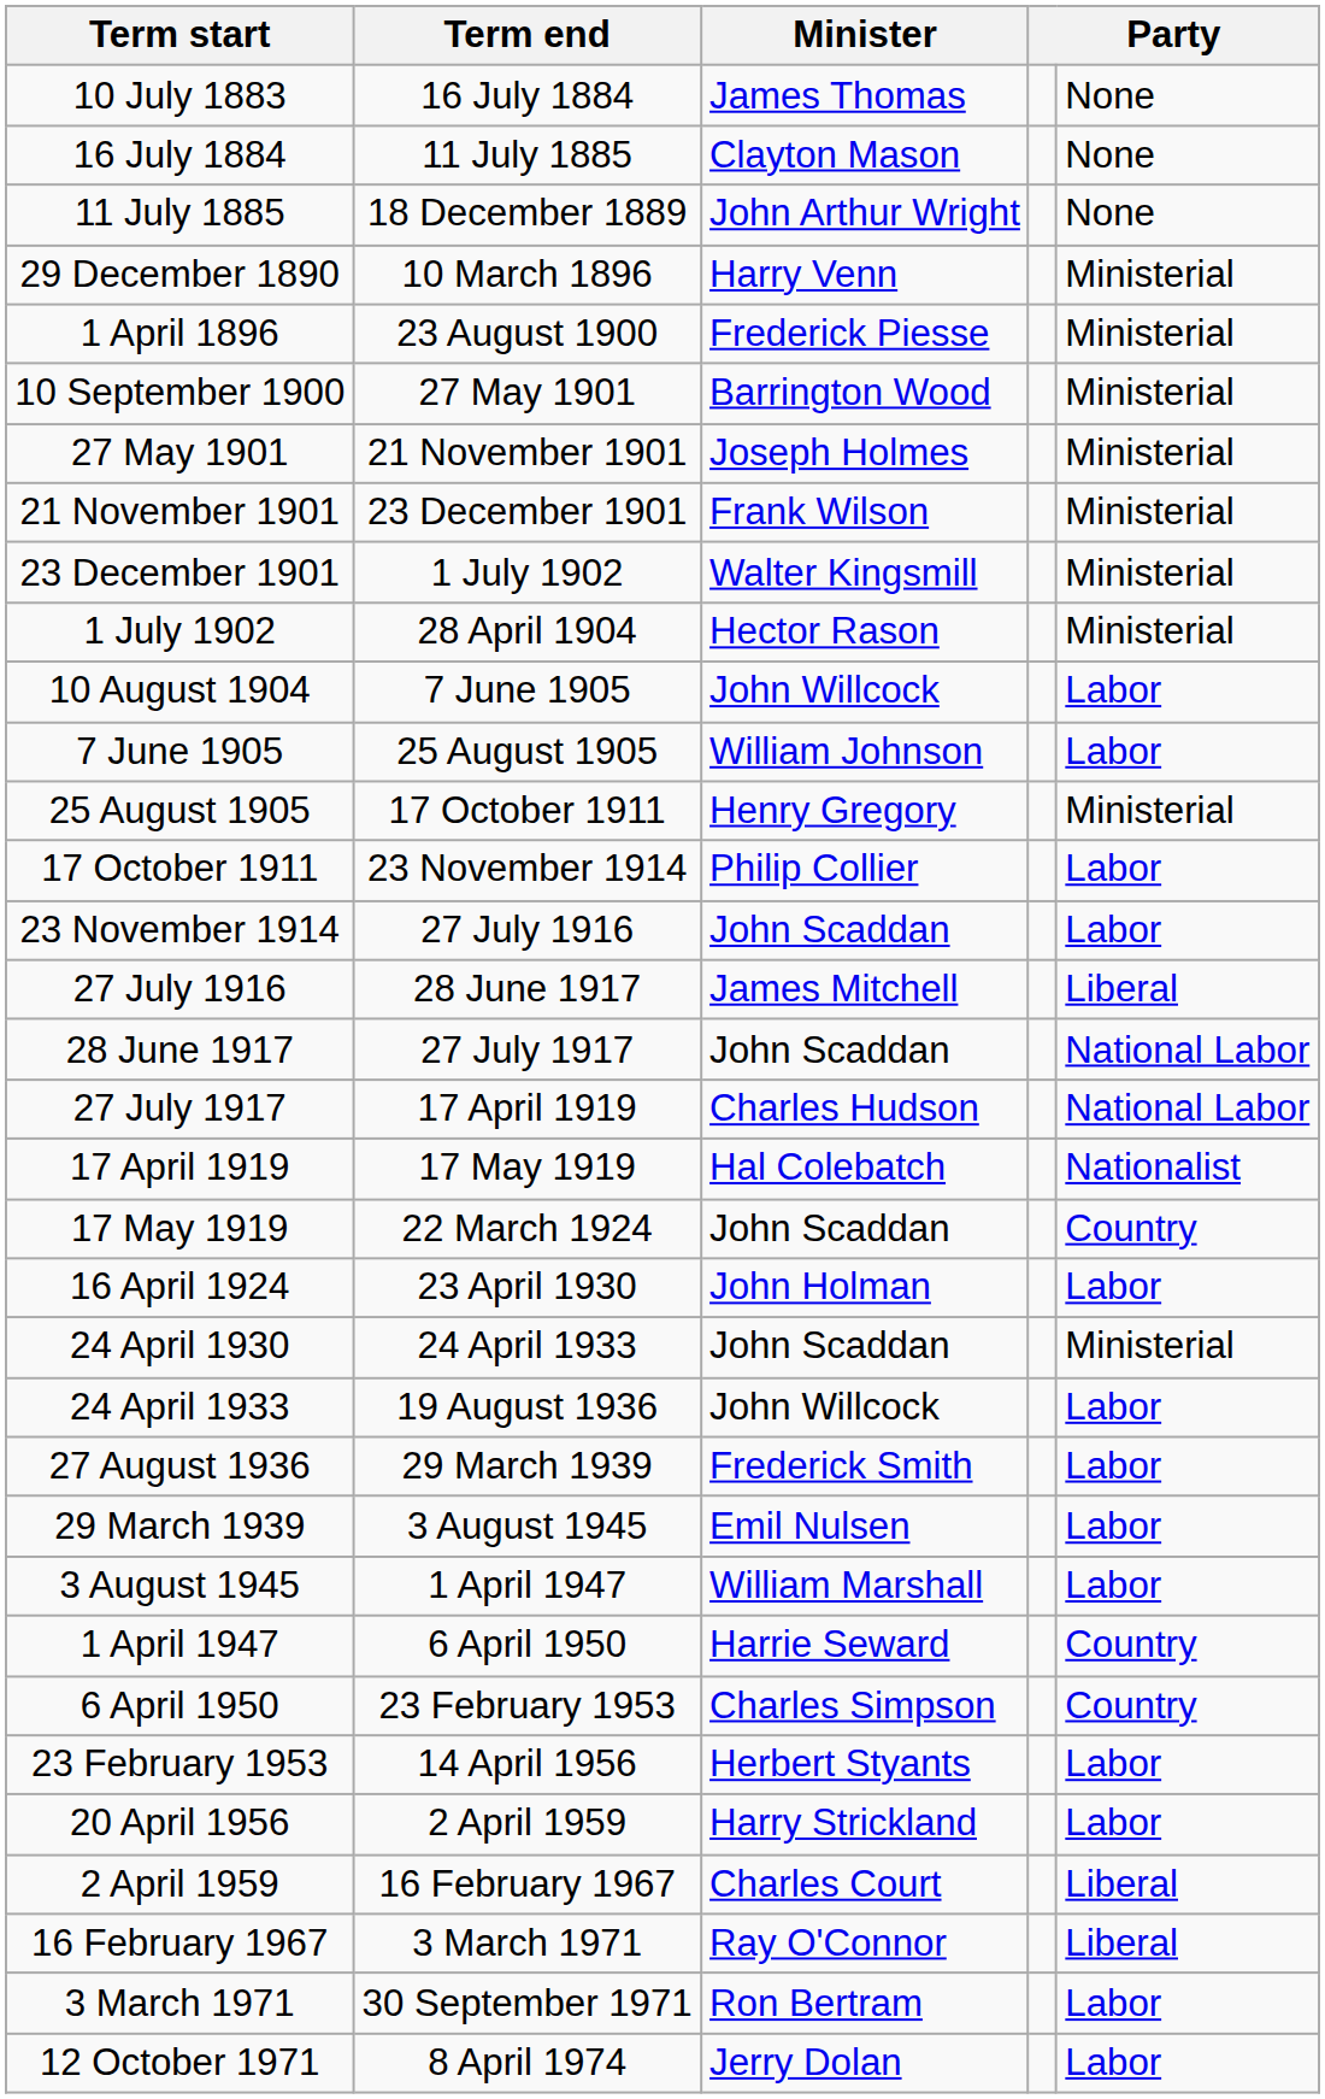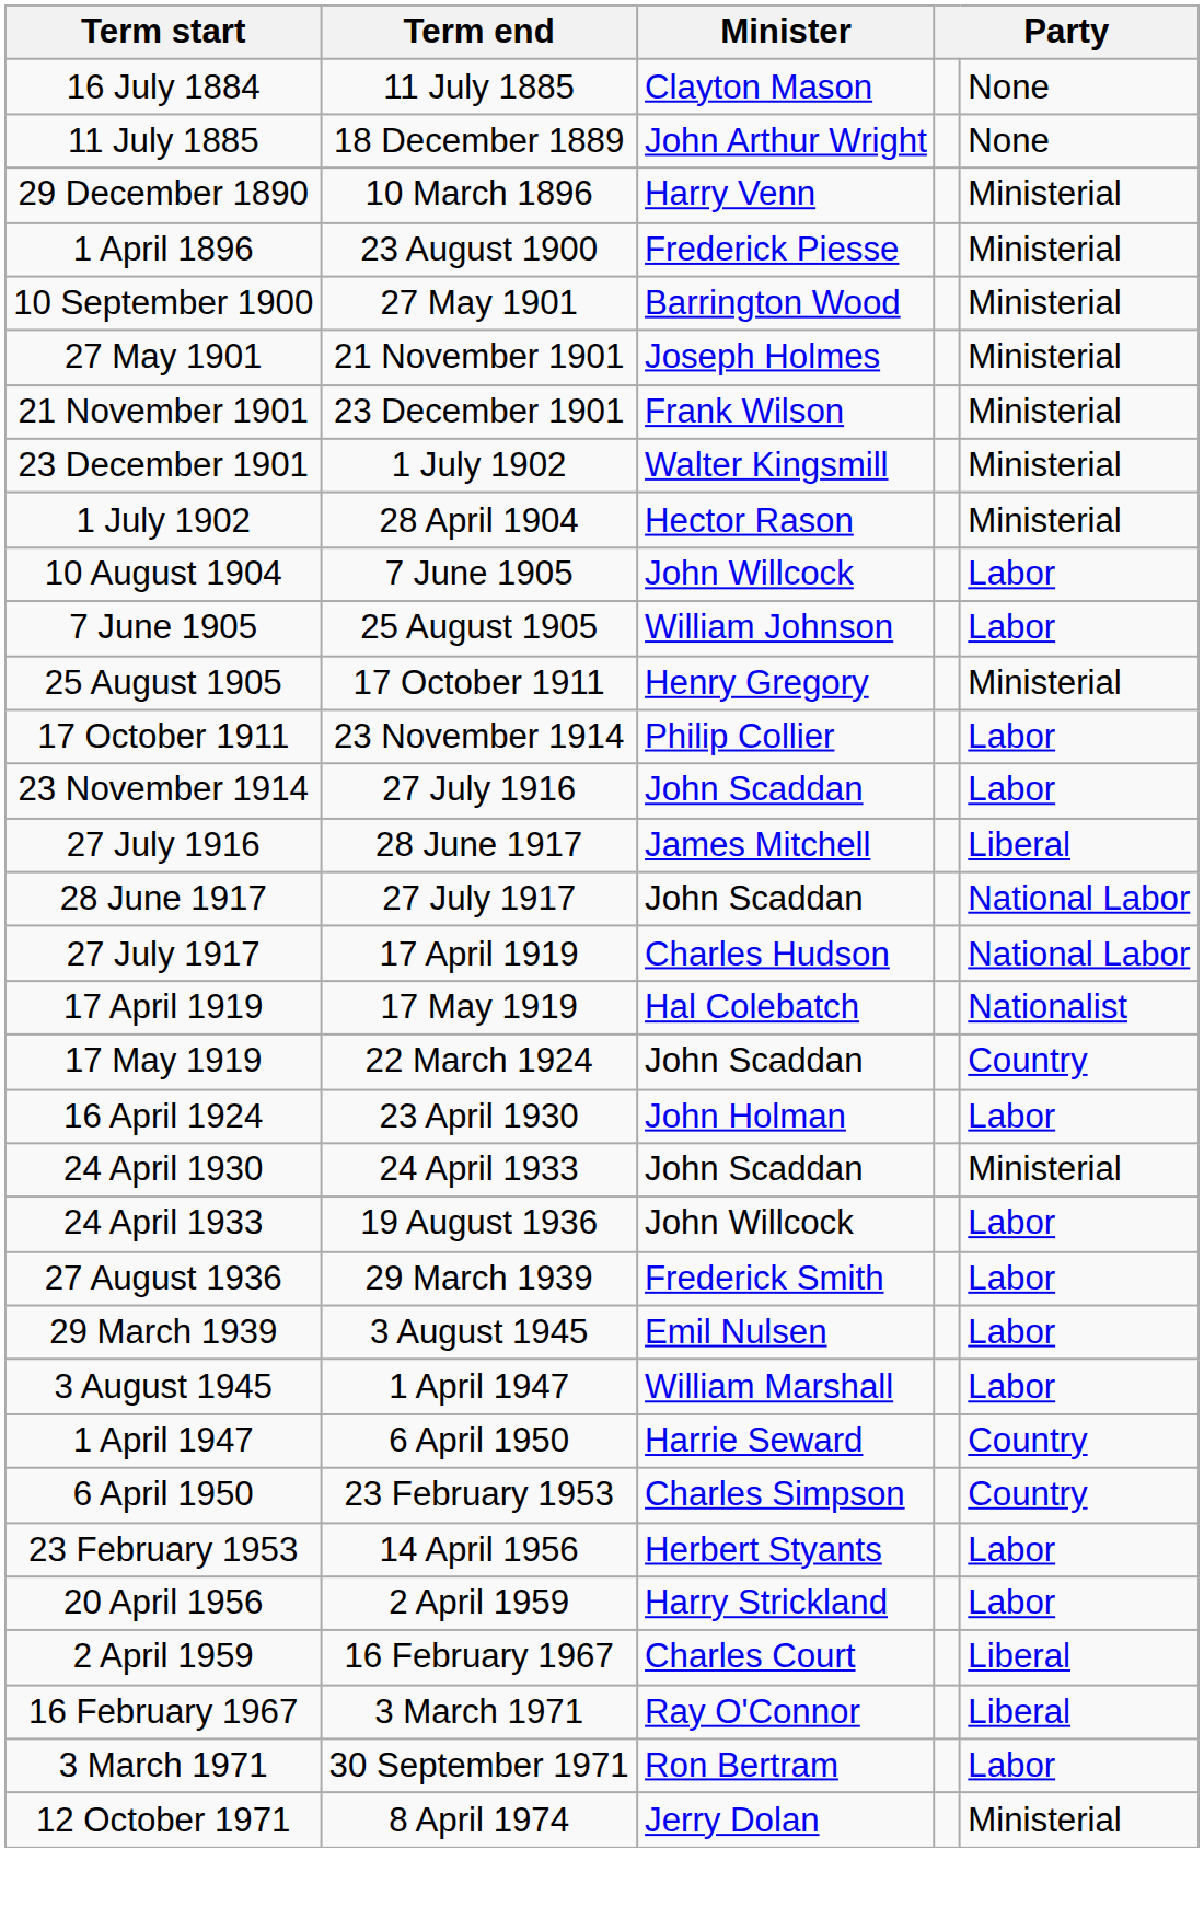- row: 10 July 1883 | 16 July 1884 | James Thomas | None
12 October 1971 | column 5: Labor -> Ministerial
